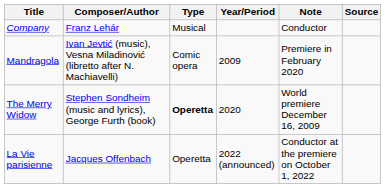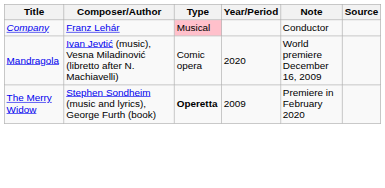Company | Type: no background -> pink background
Mandragola | Year/Period: 2009 -> 2020
Mandragola | Note: Premiere in February 2020 -> World premiere December 16, 2009
The Merry Widow | Year/Period: 2020 -> 2009
The Merry Widow | Note: World premiere December 16, 2009 -> Premiere in February 2020
- row: La Vie parisienne | Jacques Offenbach | Operetta | 2022 (announced) | Conductor at the premiere on October 1, 2022
